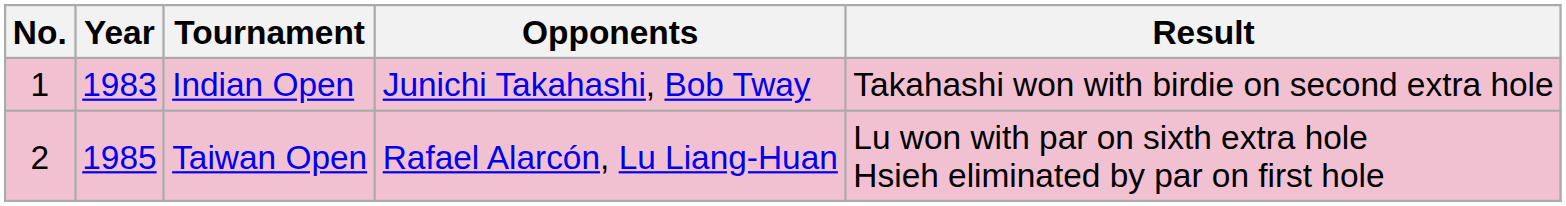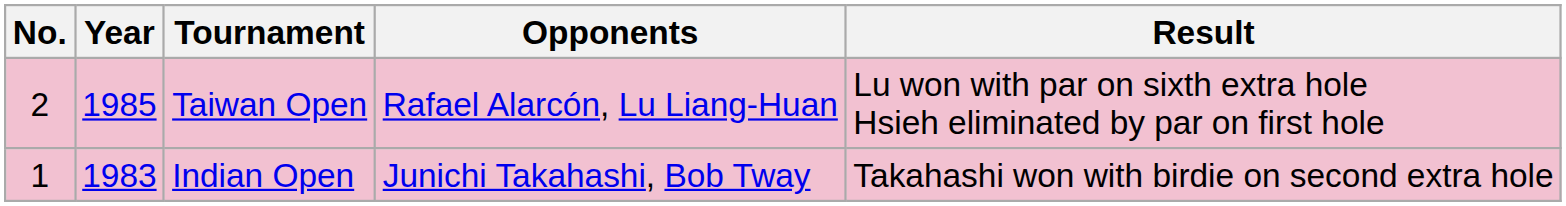rows swapped: Indian Open <-> Taiwan Open
